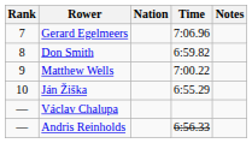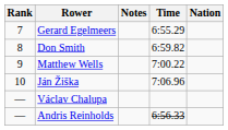columns swapped: Nation <-> Notes
Gerard Egelmeers | Time: 7:06.96 -> 6:55.29
Ján Žiška | Time: 6:55.29 -> 7:06.96
